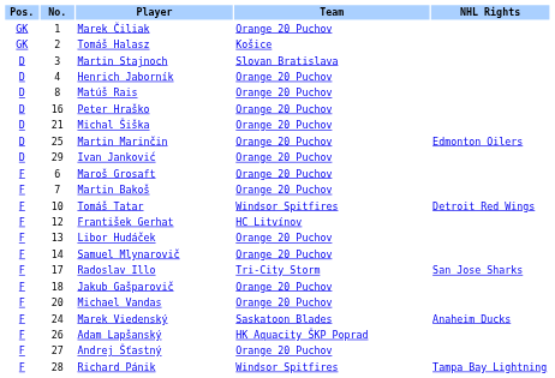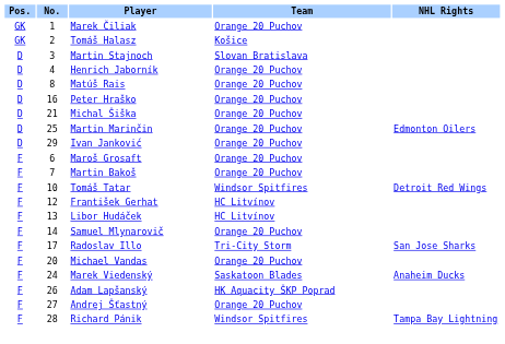Libor Hudáček | Team: Orange 20 Puchov -> HC Litvínov
- row: F | 18 | Jakub Gašparovič | Orange 20 Puchov
